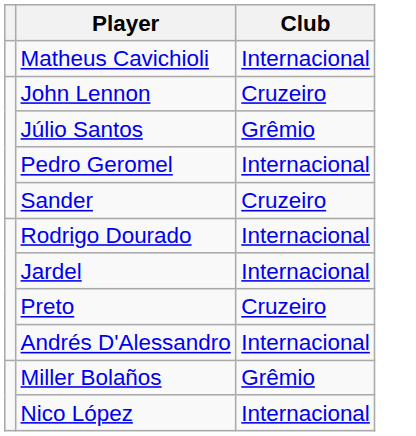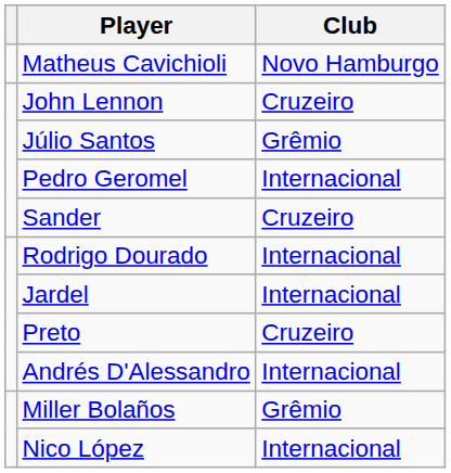Matheus Cavichioli | Club: Internacional -> Novo Hamburgo
